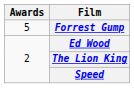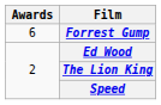Forrest Gump | Awards: 5 -> 6
